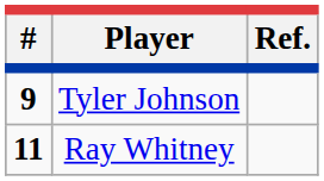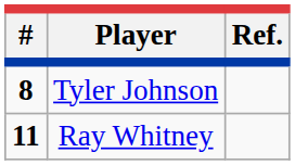Tyler Johnson | #: 9 -> 8
